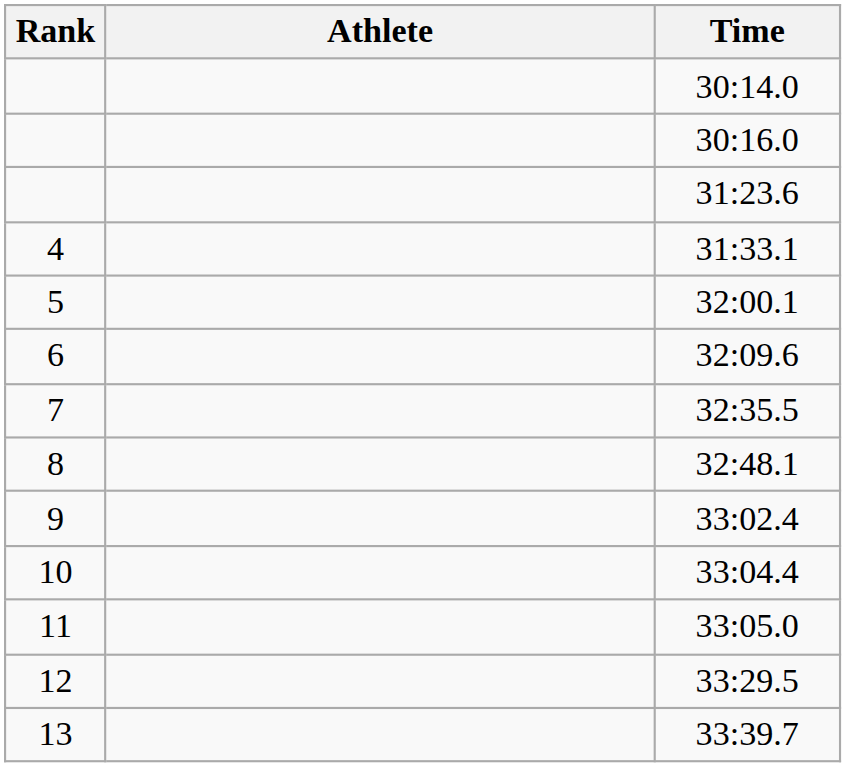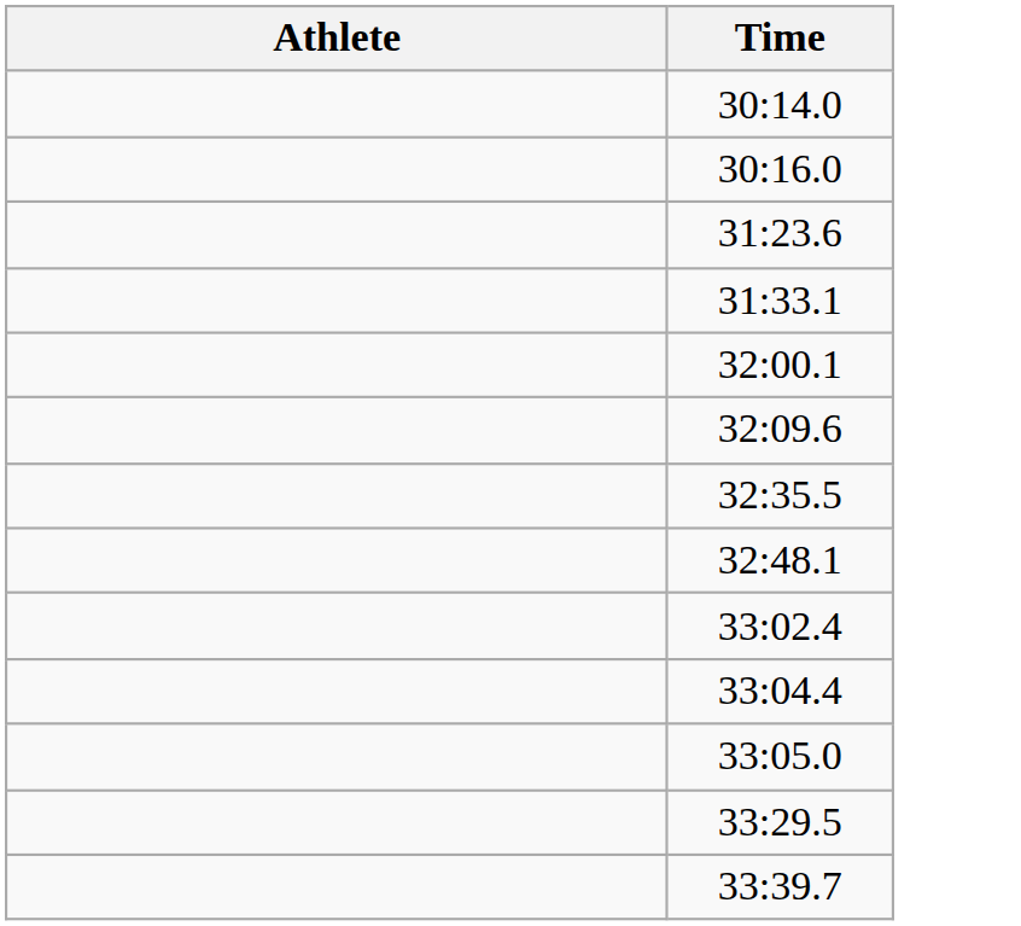- column: Rank | 4 | 5 | 6 | 7 | 8 | 9 | 10 | 11 | 12 | 13
